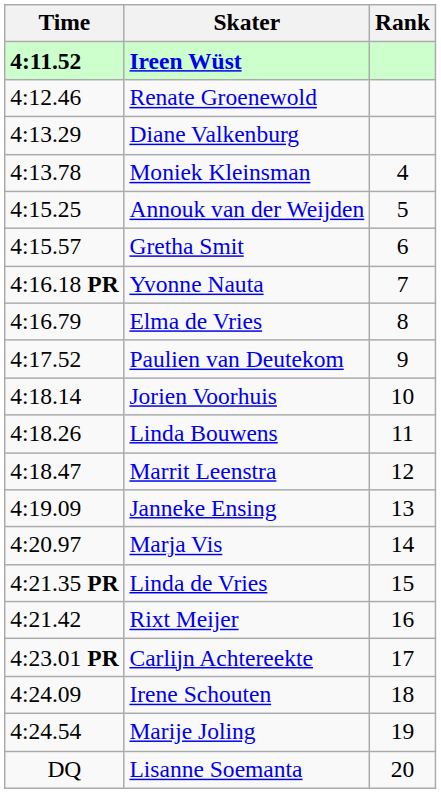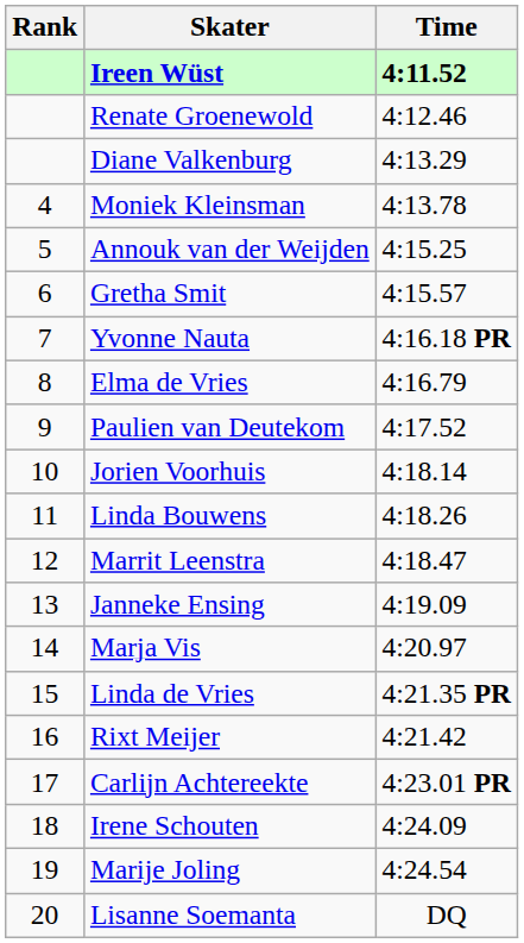columns swapped: Rank <-> Time
